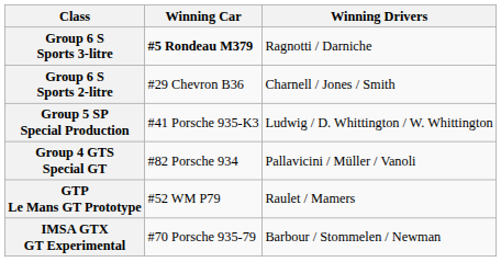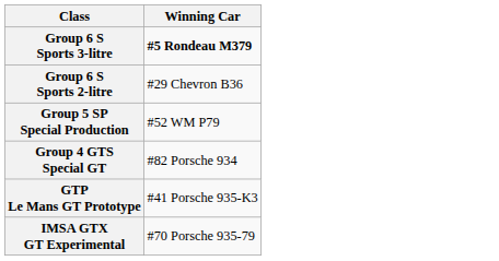- column: Winning Drivers | Ragnotti / Darniche | Charnell / Jones / Smith | Ludwig / D. Whittington / W. Whittington | Pallavicini / Müller / Vanoli | Raulet / Mamers | Barbour / Stommelen / Newman
Group 5 SP Special Production | Winning Car: #41 Porsche 935-K3 -> #52 WM P79
GTP Le Mans GT Prototype | Winning Car: #52 WM P79 -> #41 Porsche 935-K3
